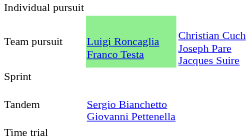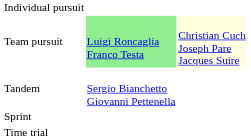Team pursuit | column 3: no background -> lightyellow background
rows swapped: Sprint <-> Tandem
